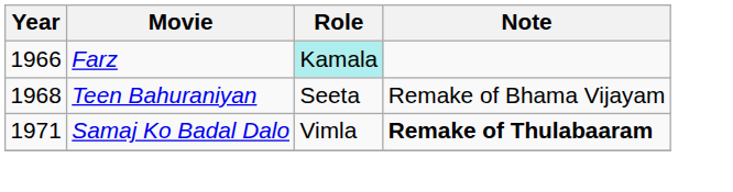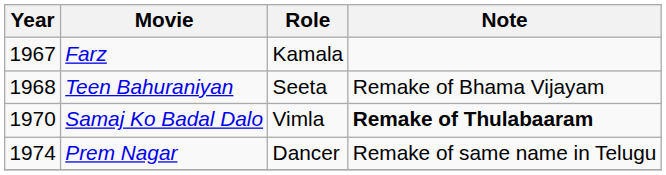Farz | Year: 1966 -> 1967
Farz | Role: paleturquoise background -> no background
Samaj Ko Badal Dalo | Year: 1971 -> 1970
+ row: 1974 | Prem Nagar | Dancer | Remake of same name in Telugu
